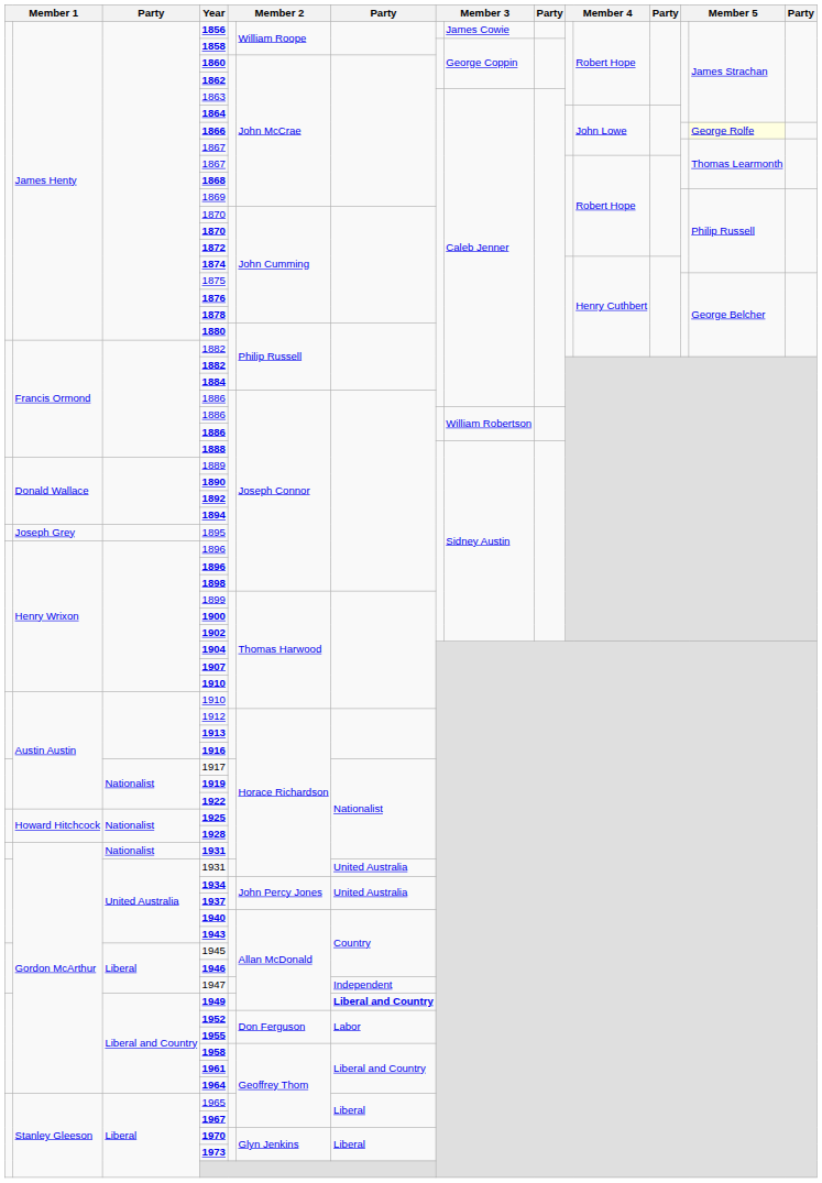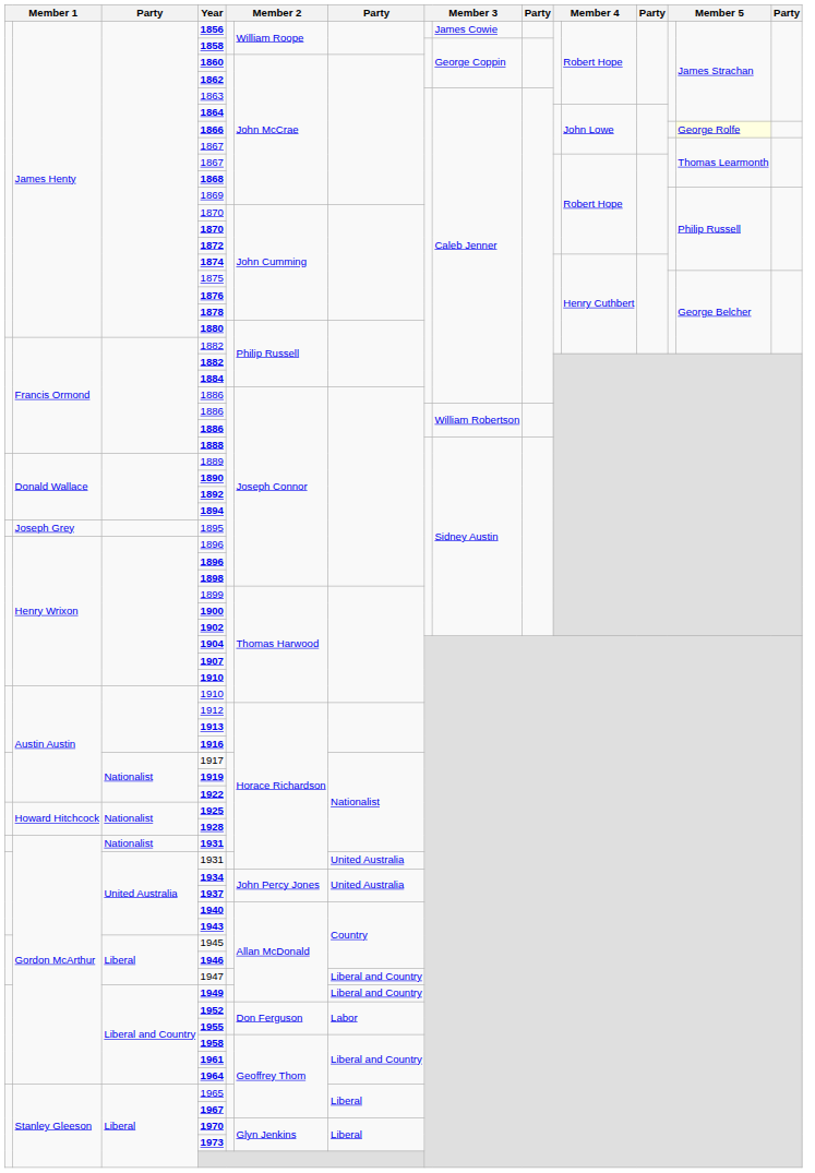1947 | column 7: Independent -> Liberal and Country
1949 | column 7: bold -> normal
